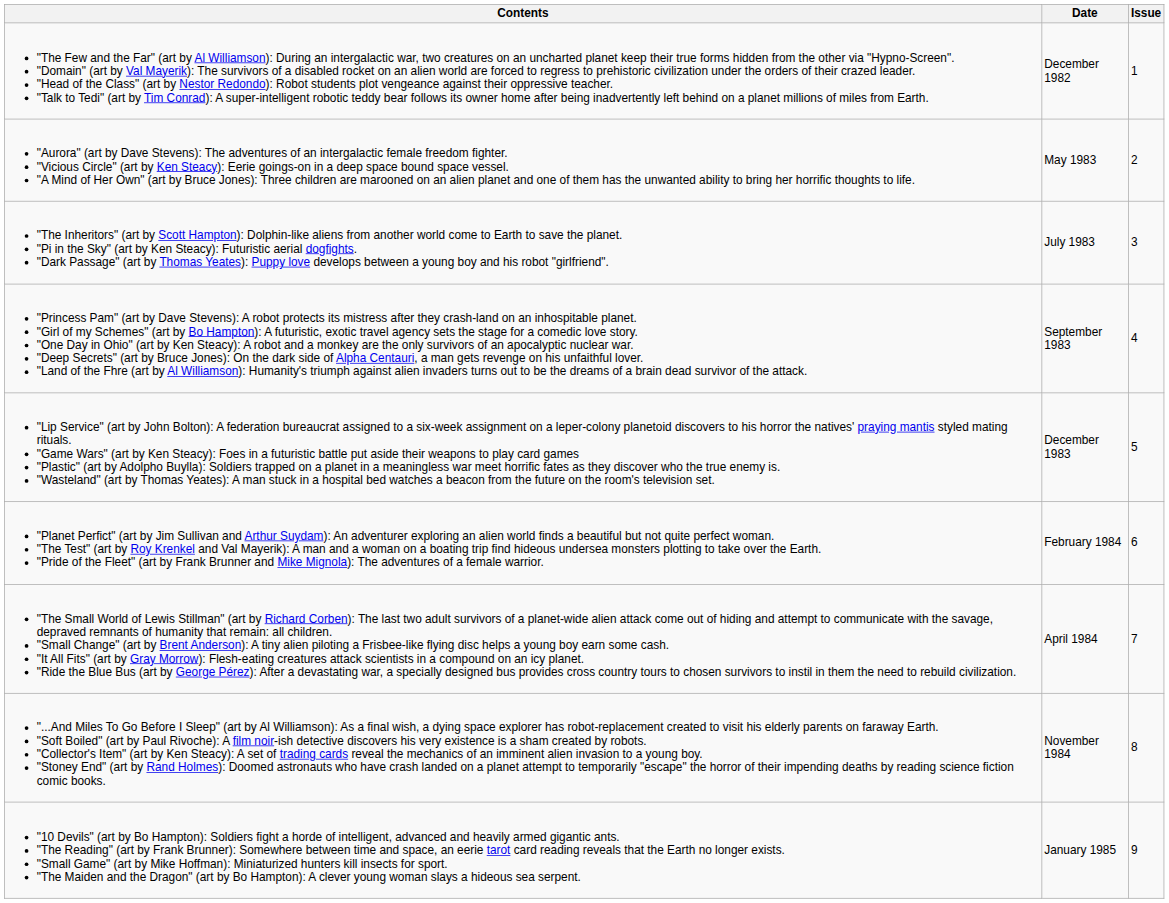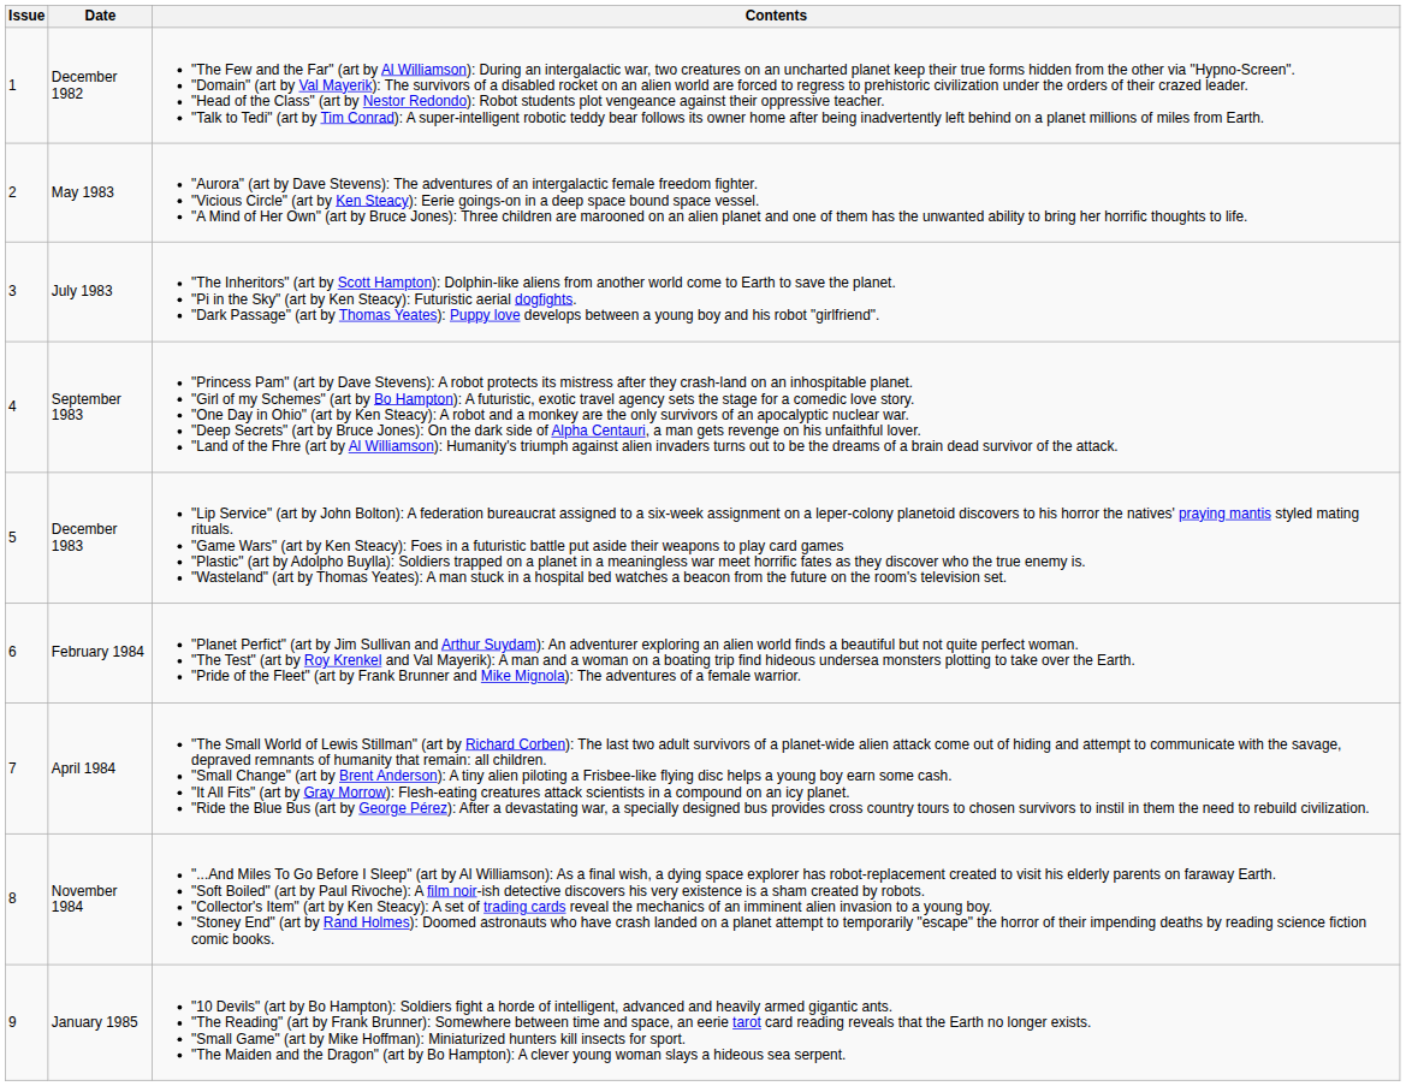columns swapped: Issue <-> Contents
